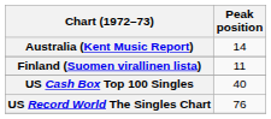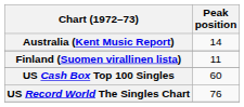US Cash Box Top 100 Singles | Peak position: 40 -> 60
